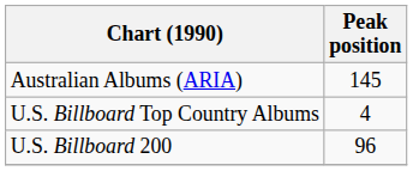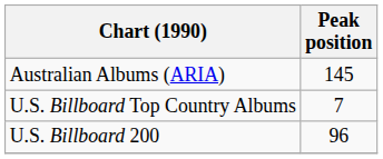U.S. Billboard Top Country Albums | Peak position: 4 -> 7
